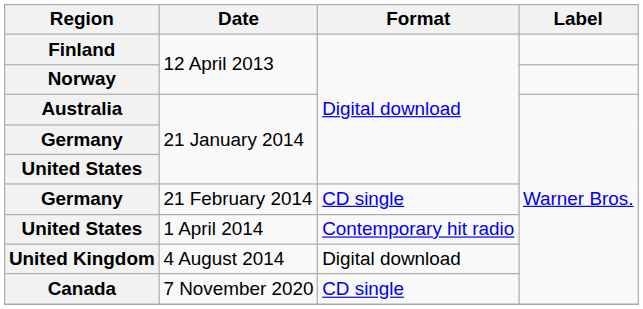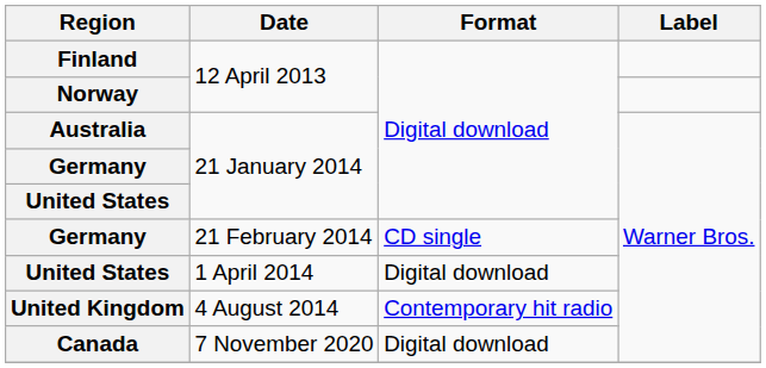United States / 1 April 2014 | Format: Contemporary hit radio -> Digital download
United Kingdom | Format: Digital download -> Contemporary hit radio
Canada | Format: CD single -> Digital download
